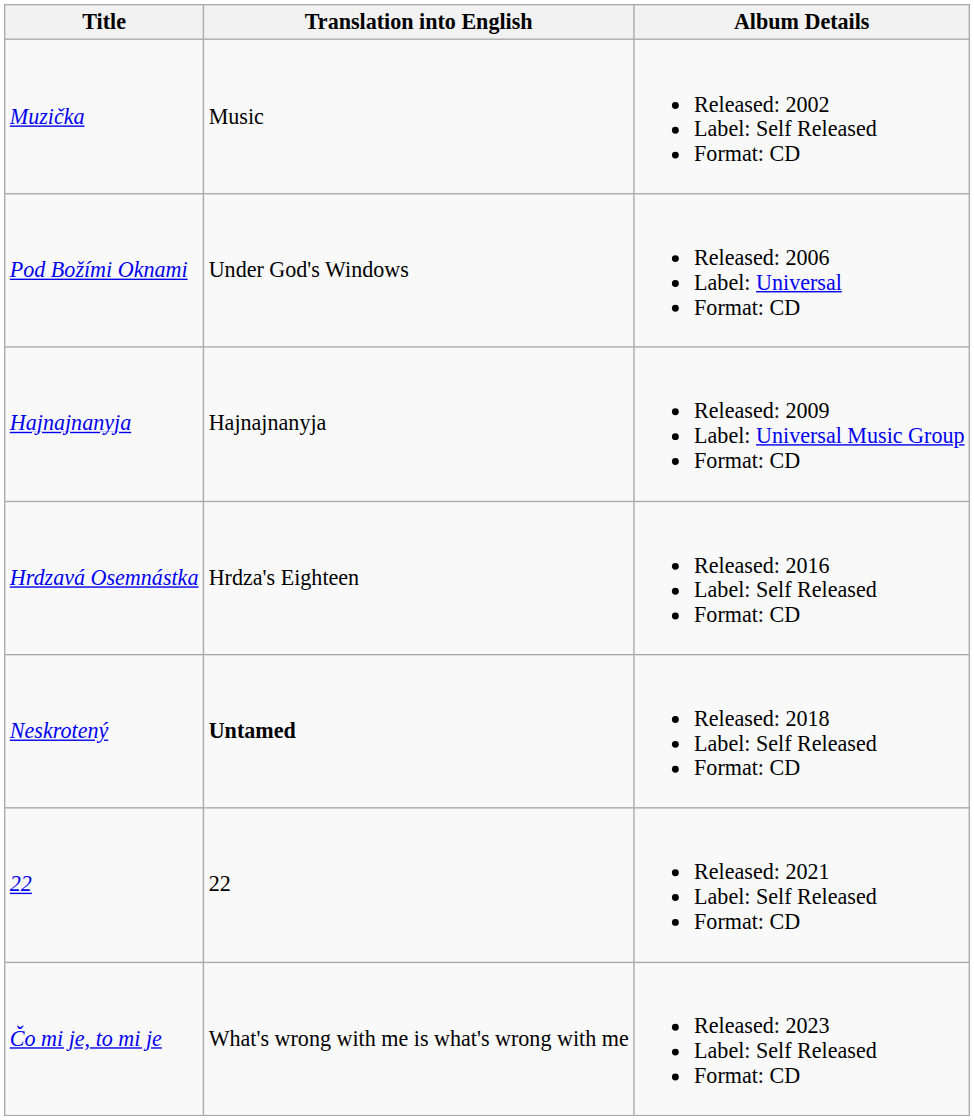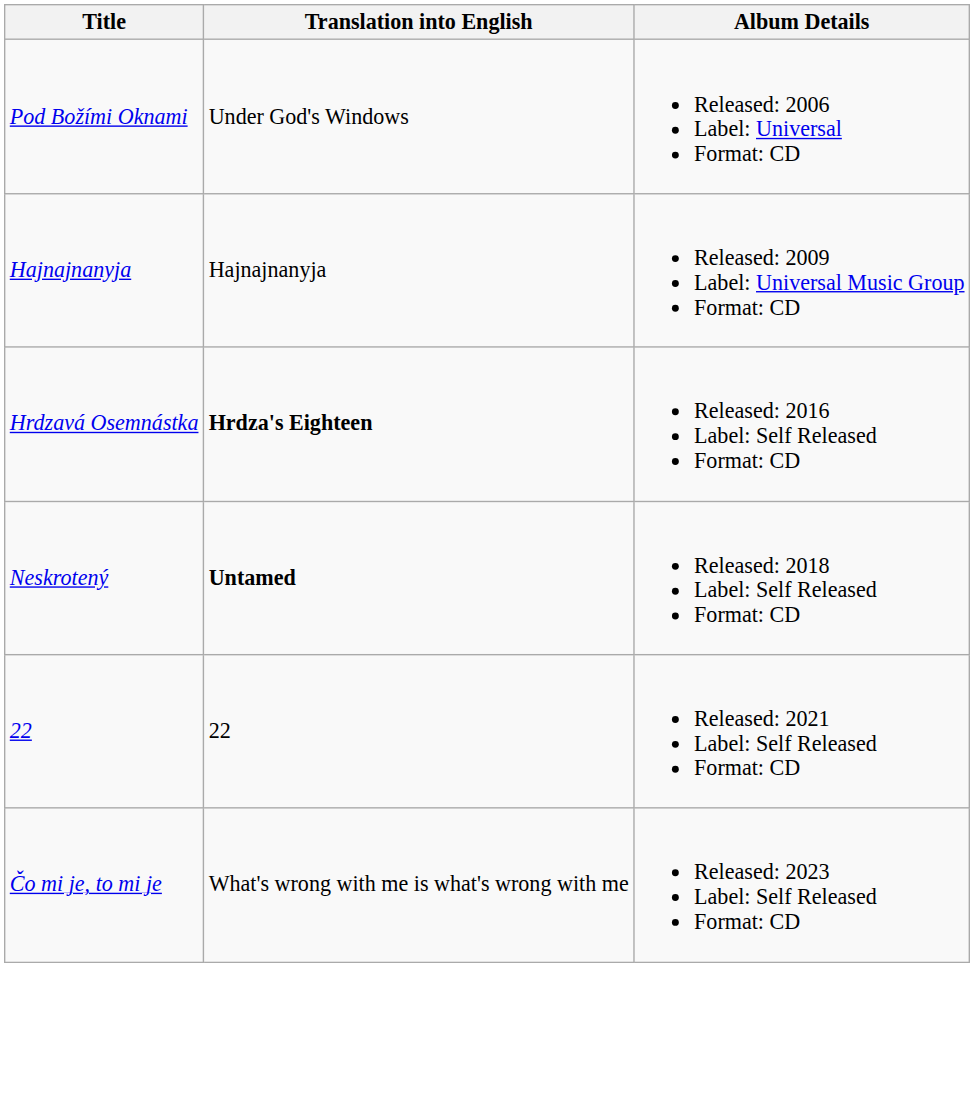- row: Muzička | Music | Released: 2002 Label: Self Released Format: CD
Hrdzavá Osemnástka | Translation into English: normal -> bold
